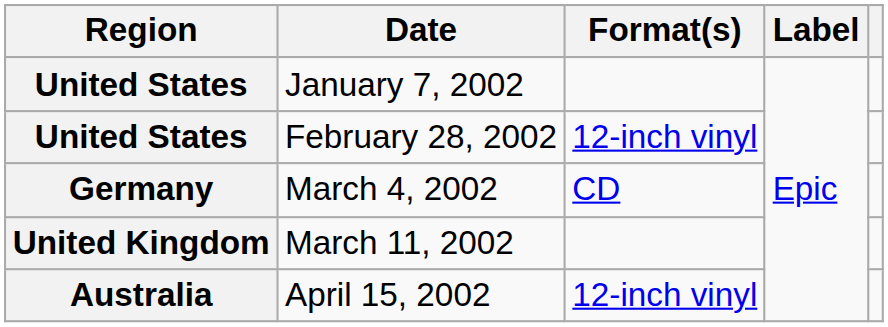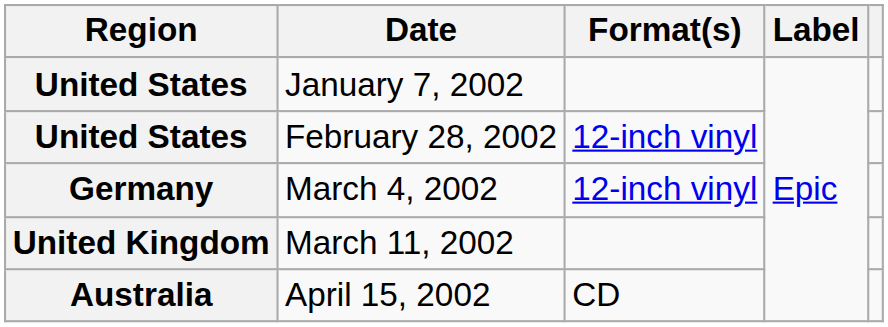March 4, 2002 | Format(s): CD -> 12-inch vinyl
April 15, 2002 | Format(s): 12-inch vinyl -> CD
